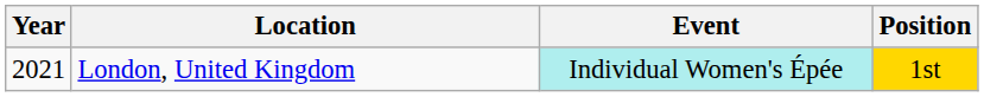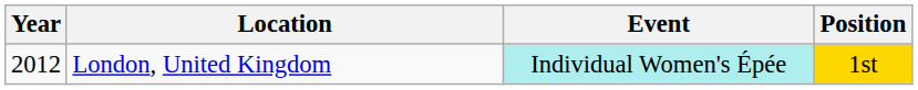London, United Kingdom | Year: 2021 -> 2012
